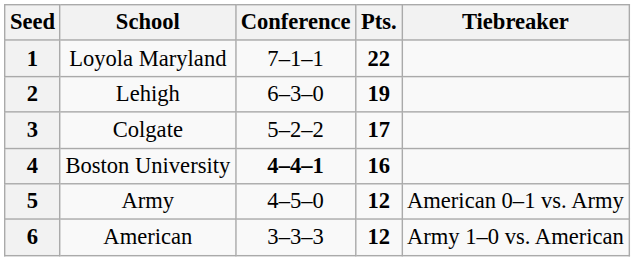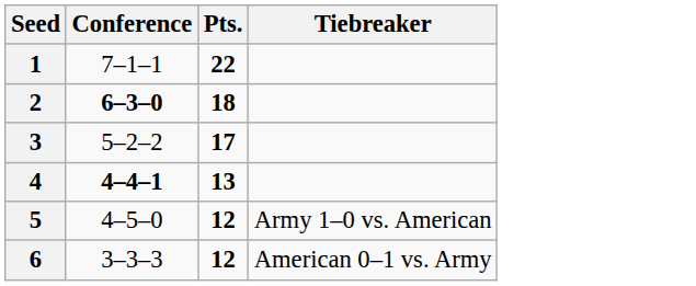- column: School | Loyola Maryland | Lehigh | Colgate | Boston University | Army | American
2 | Conference: normal -> bold
2 | Pts.: 19 -> 18
4 | Pts.: 16 -> 13
5 | Tiebreaker: American 0–1 vs. Army -> Army 1–0 vs. American
6 | Tiebreaker: Army 1–0 vs. American -> American 0–1 vs. Army
